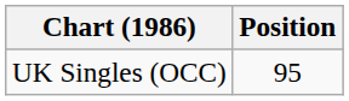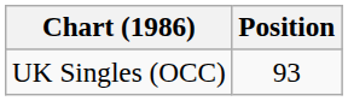UK Singles (OCC) | Position: 95 -> 93
